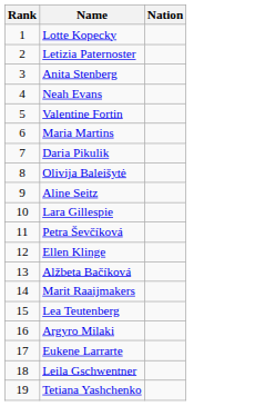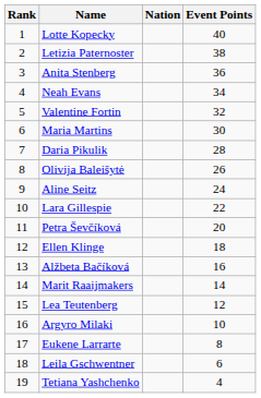+ column: Event Points | 40 | 38 | 36 | 34 | 32 | 30 | 28 | 26 | 24 | 22 | 20 | 18 | 16 | 14 | 12 | 10 | 8 | 6 | 4
